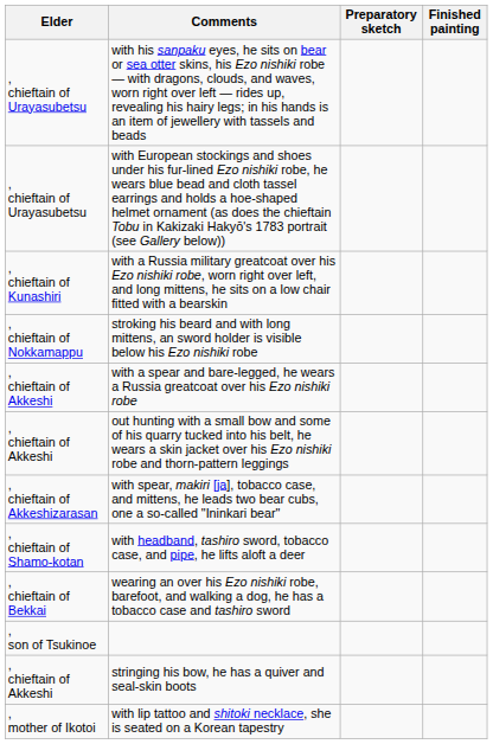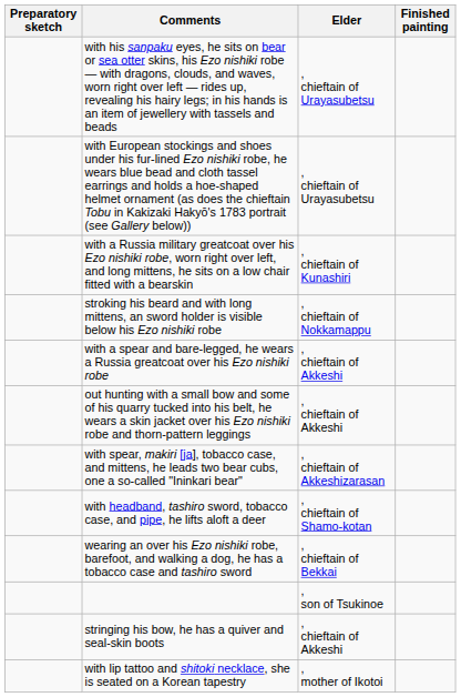columns swapped: Elder <-> Preparatory sketch
